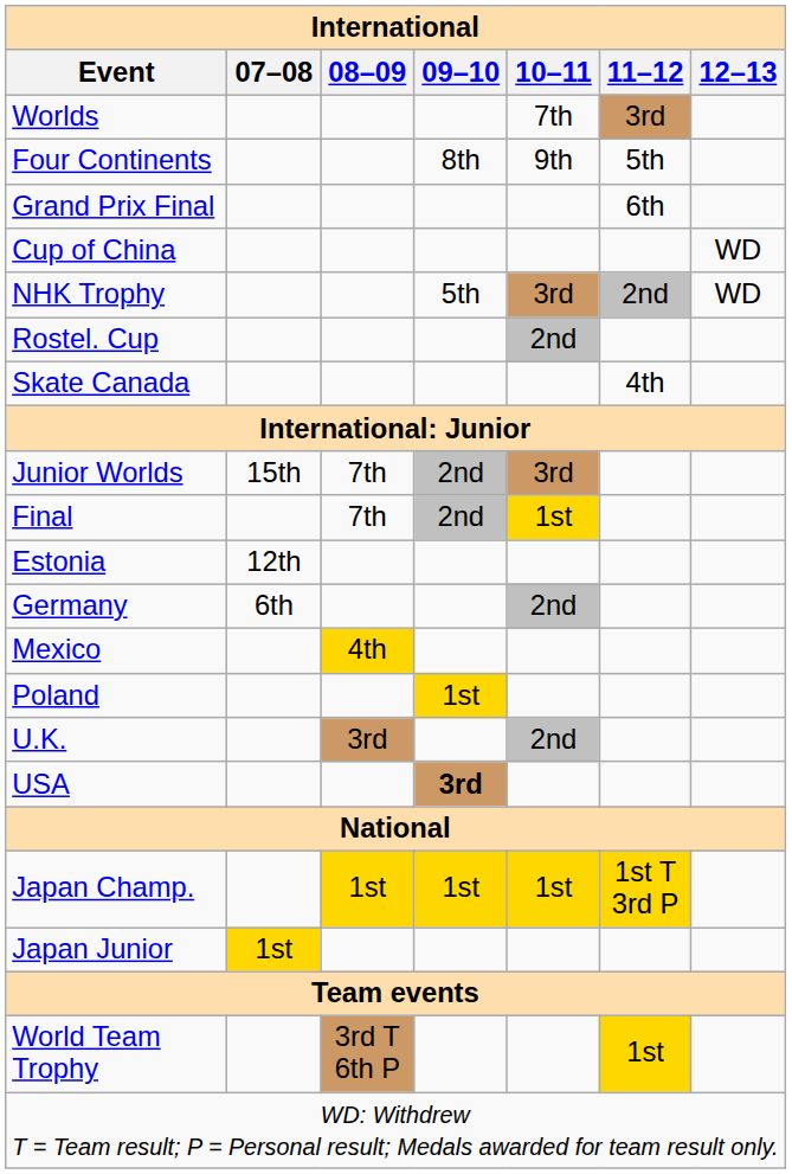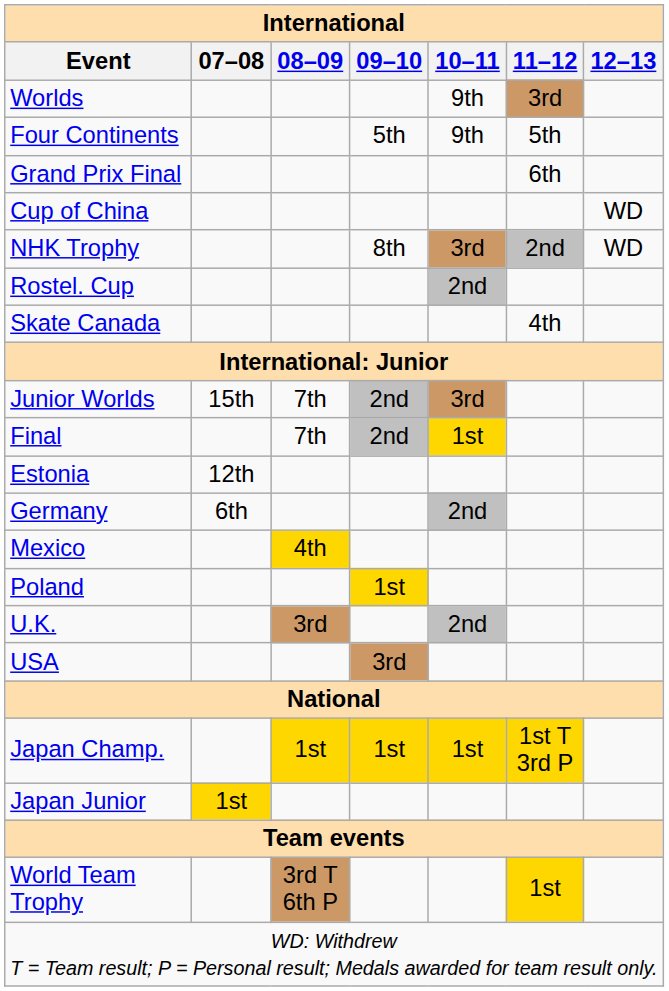Worlds | International / 10–11: 7th -> 9th
Four Continents | International / 09–10: 8th -> 5th
NHK Trophy | International / 09–10: 5th -> 8th
USA | International / 09–10: bold -> normal
